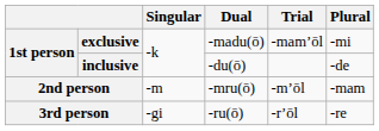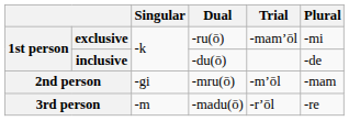exclusive | Dual: -madu(ō) -> -ru(ō)
2nd person | Singular: -m -> -gi
3rd person | Singular: -gi -> -m
3rd person | Dual: -ru(ō) -> -madu(ō)
